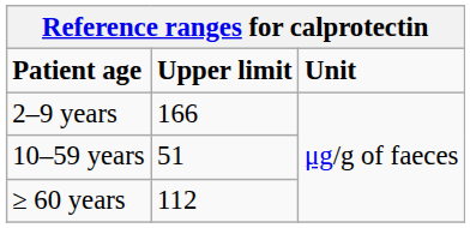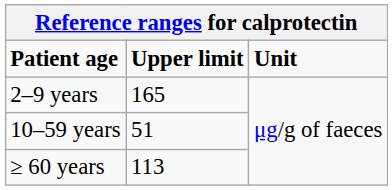2–9 years | Upper limit: 166 -> 165
≥ 60 years | Upper limit: 112 -> 113
